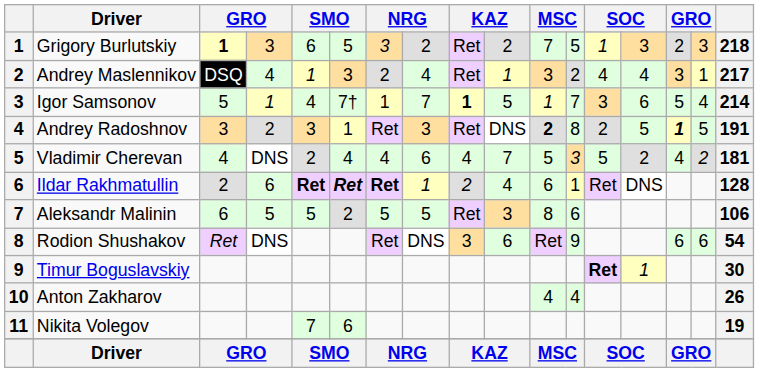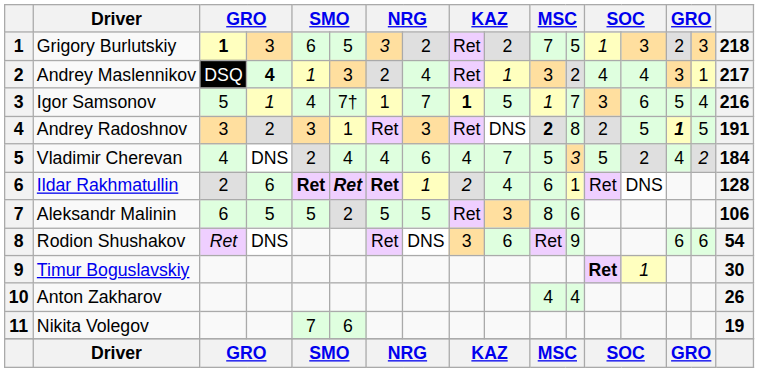Andrey Maslennikov | column 4: normal -> bold
Igor Samsonov | column 17: 214 -> 216
Vladimir Cherevan | column 17: 181 -> 184
